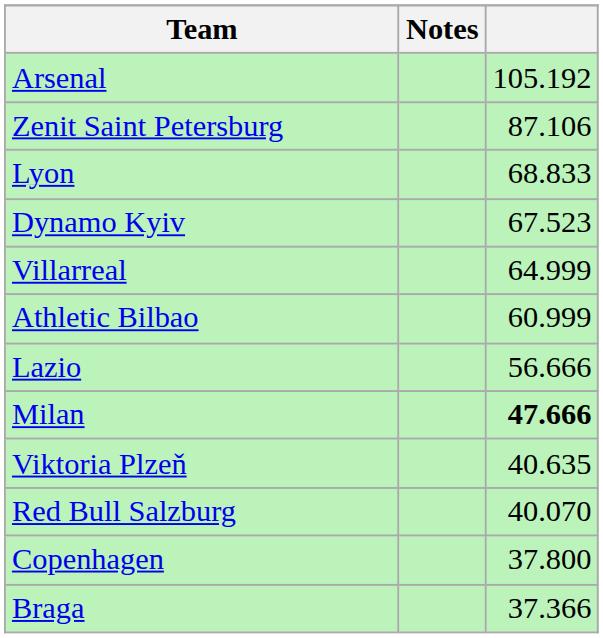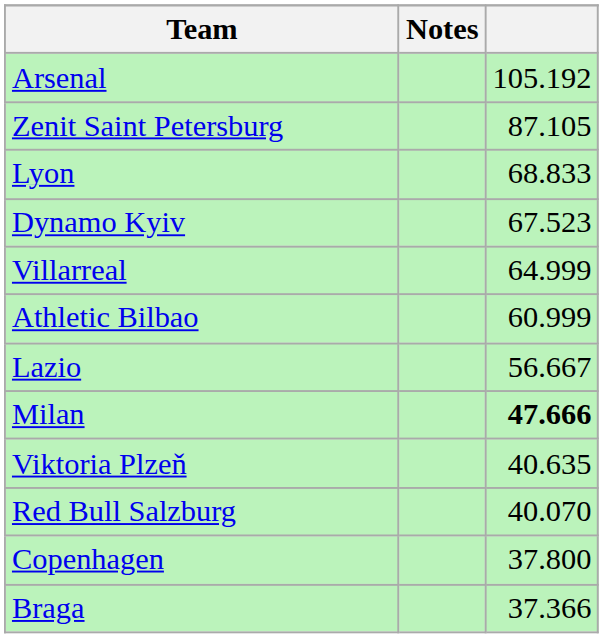Zenit Saint Petersburg | column 3: 87.106 -> 87.105
Lazio | column 3: 56.666 -> 56.667
